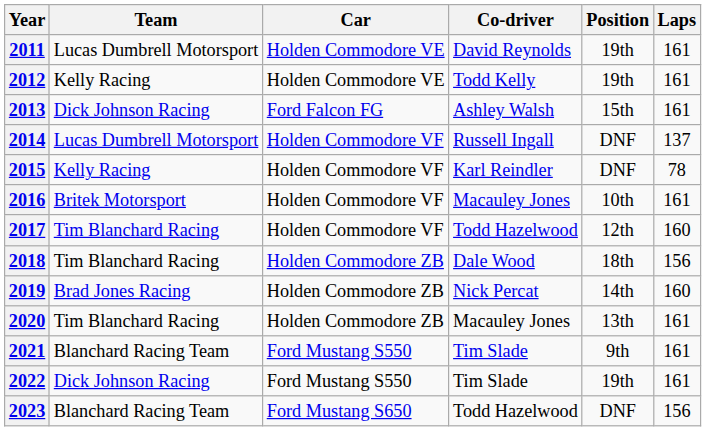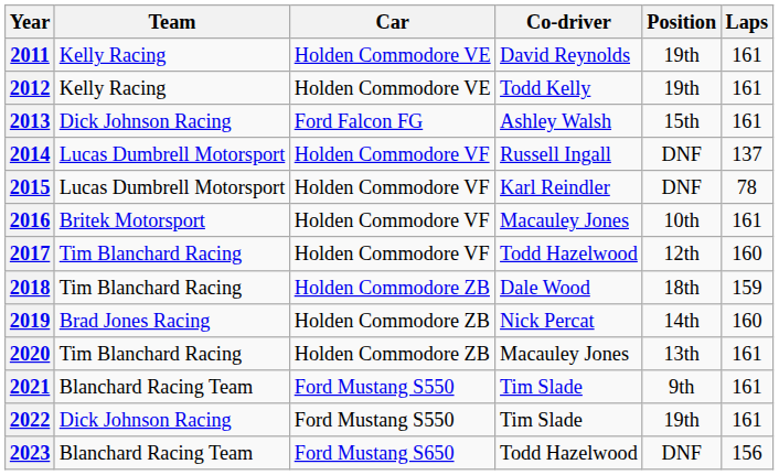2011 | Team: Lucas Dumbrell Motorsport -> Kelly Racing
2015 | Team: Kelly Racing -> Lucas Dumbrell Motorsport
2018 | Laps: 156 -> 159
